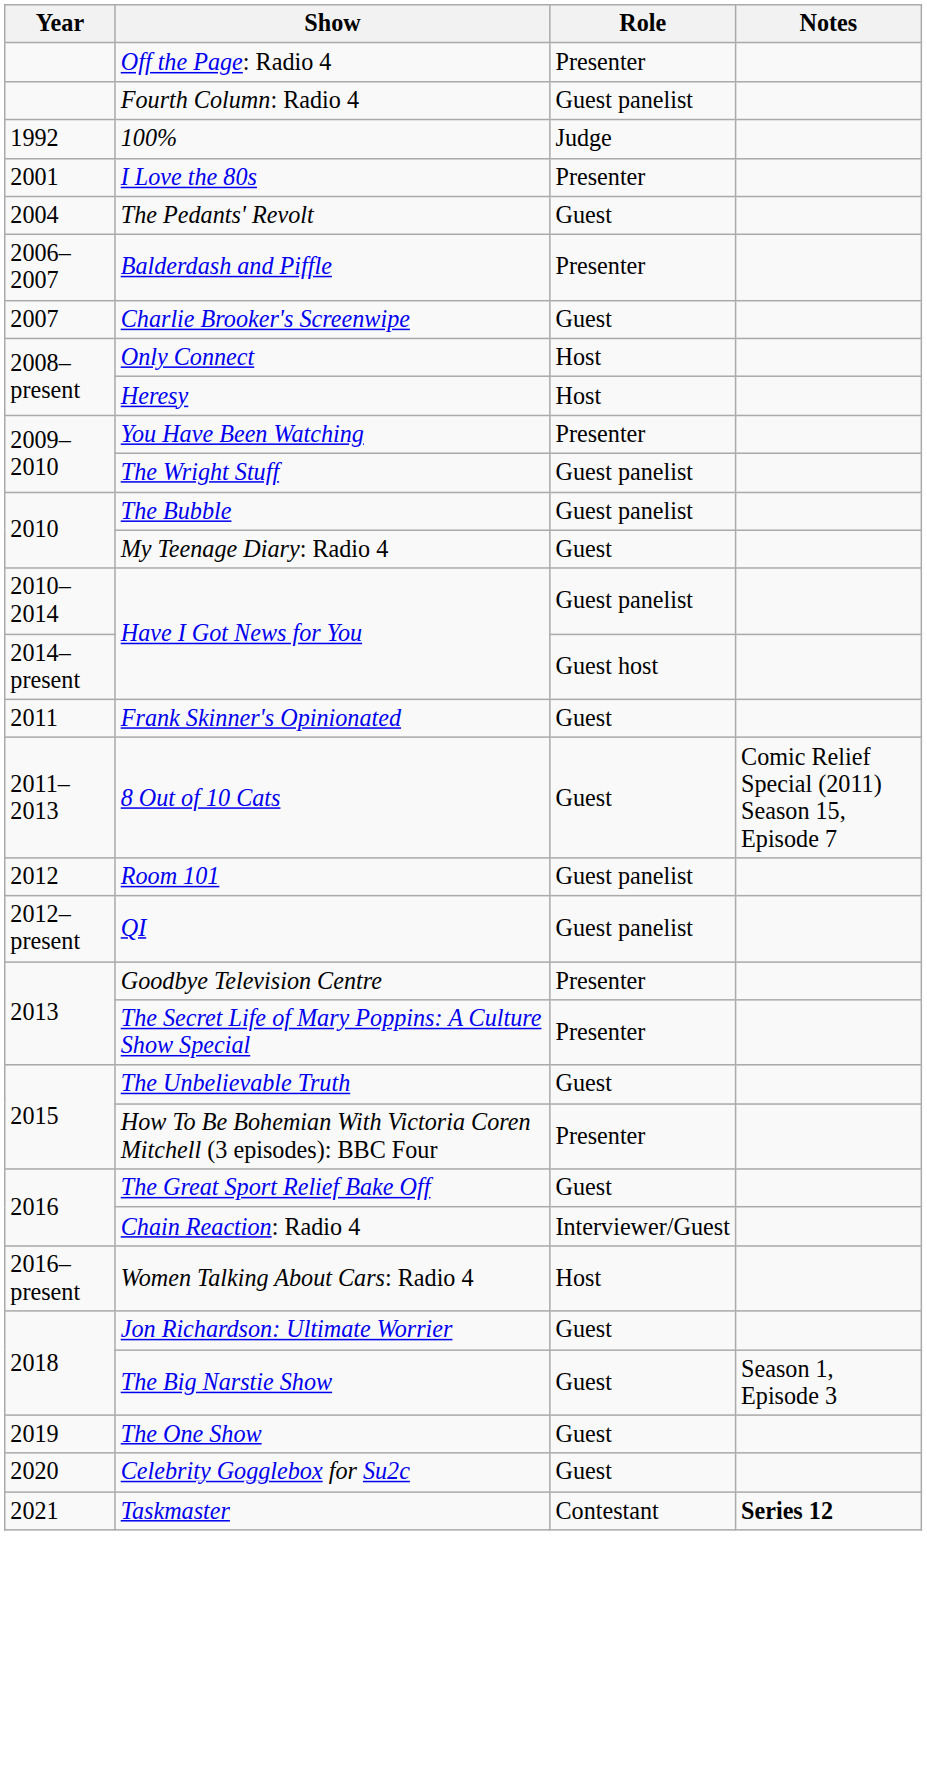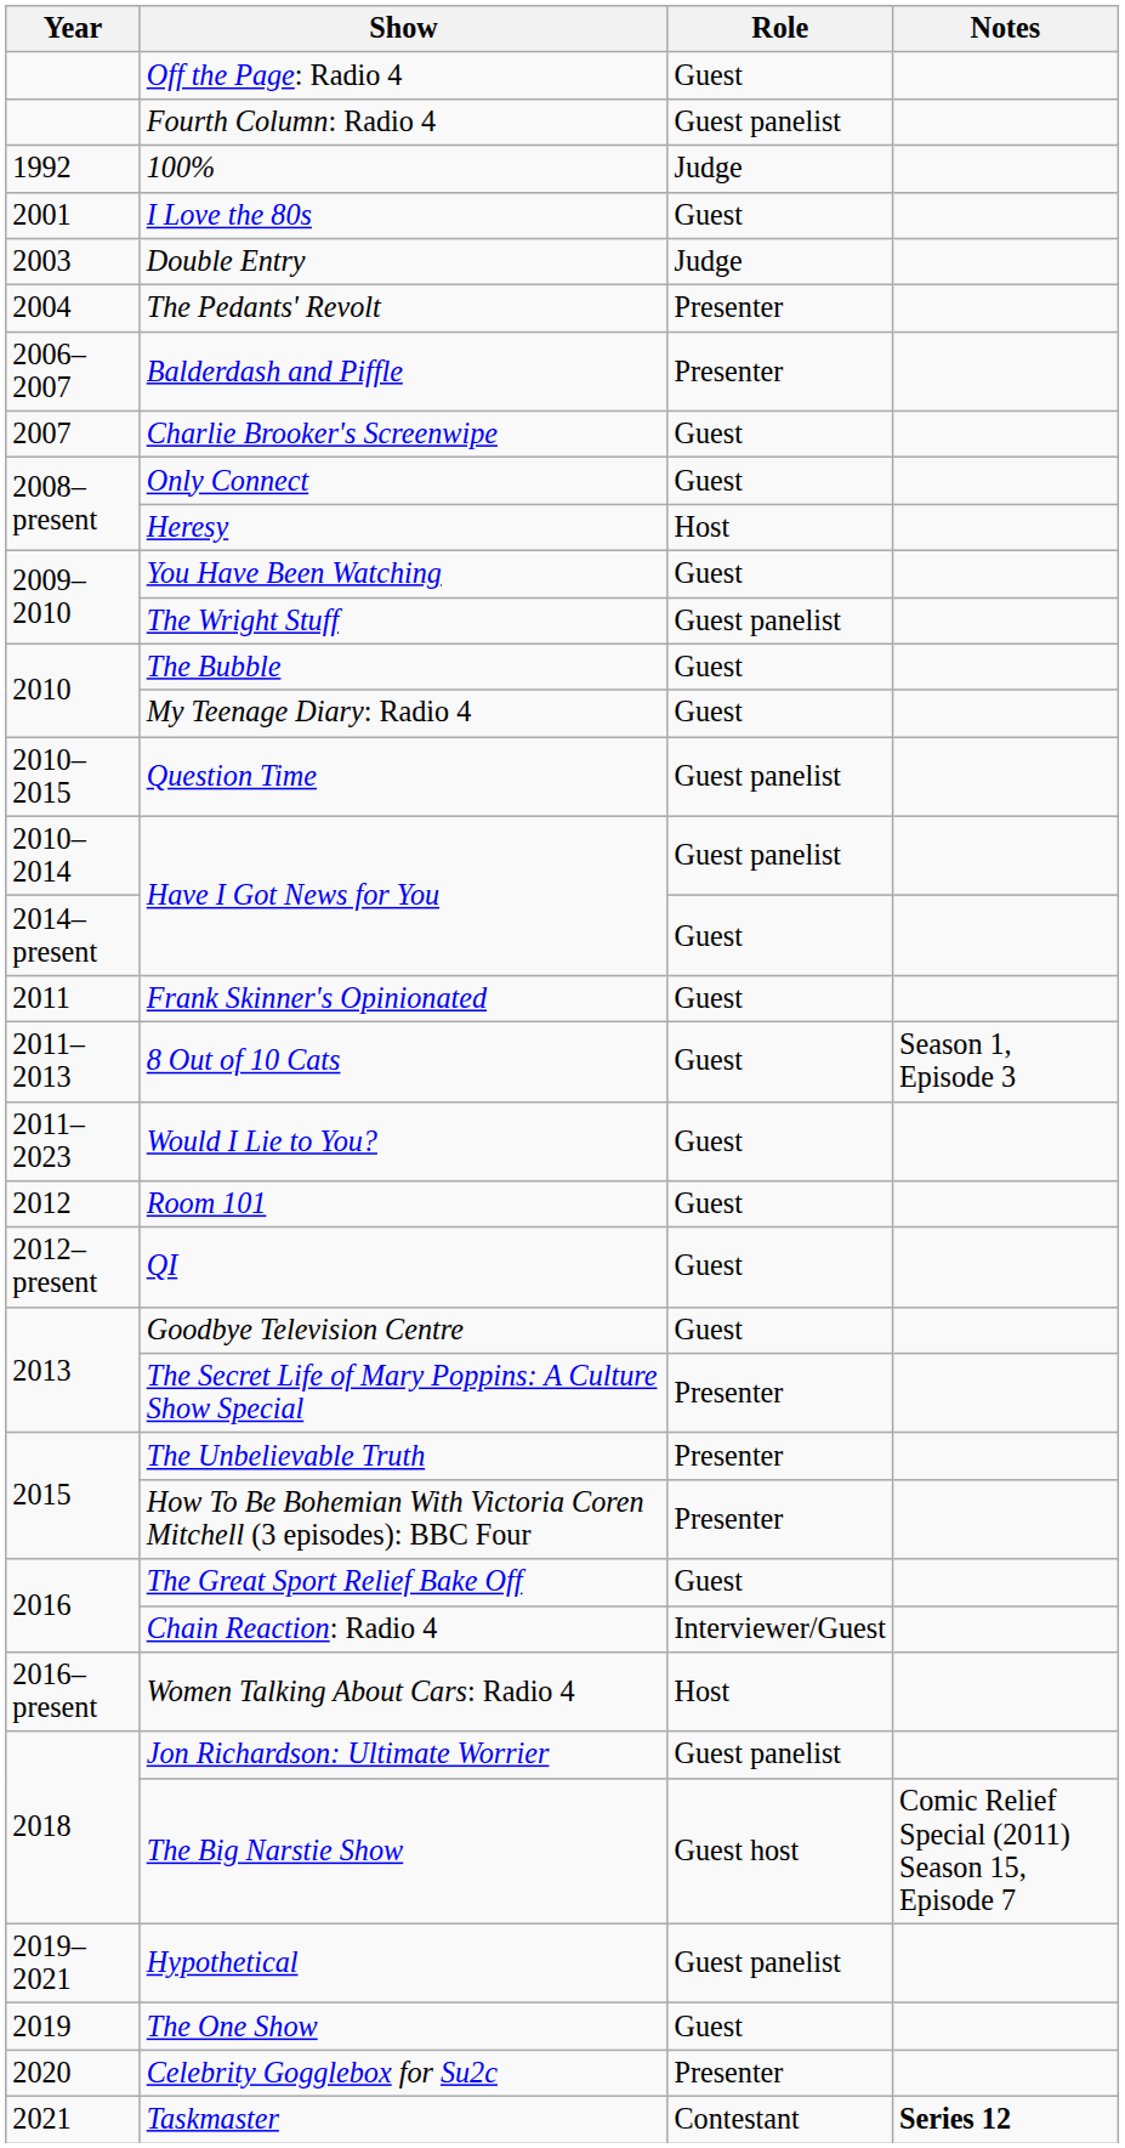Off the Page: Radio 4 | Role: Presenter -> Guest
I Love the 80s | Role: Presenter -> Guest
+ row: 2003 | Double Entry | Judge
The Pedants' Revolt | Role: Guest -> Presenter
Only Connect | Role: Host -> Guest
You Have Been Watching | Role: Presenter -> Guest
The Bubble | Role: Guest panelist -> Guest
+ row: 2010–2015 | Question Time | Guest panelist
2014–present / Have I Got News for You | Role: Guest host -> Guest
8 Out of 10 Cats | Notes: Comic Relief Special (2011) Season 15, Episode 7 -> Season 1, Episode 3
+ row: 2011–2023 | Would I Lie to You? | Guest
Room 101 | Role: Guest panelist -> Guest
QI | Role: Guest panelist -> Guest
Goodbye Television Centre | Role: Presenter -> Guest
The Unbelievable Truth | Role: Guest -> Presenter
Jon Richardson: Ultimate Worrier | Role: Guest -> Guest panelist
The Big Narstie Show | Role: Guest -> Guest host
The Big Narstie Show | Notes: Season 1, Episode 3 -> Comic Relief Special (2011) Season 15, Episode 7
+ row: 2019–2021 | Hypothetical | Guest panelist
Celebrity Gogglebox for Su2c | Role: Guest -> Presenter
